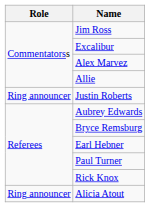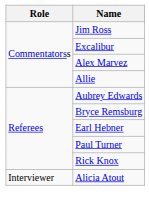- row: Ring announcer | Justin Roberts
Alicia Atout | Role: Ring announcer -> Interviewer
